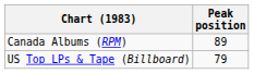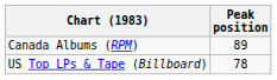US Top LPs & Tape (Billboard) | Peak position: 79 -> 78
